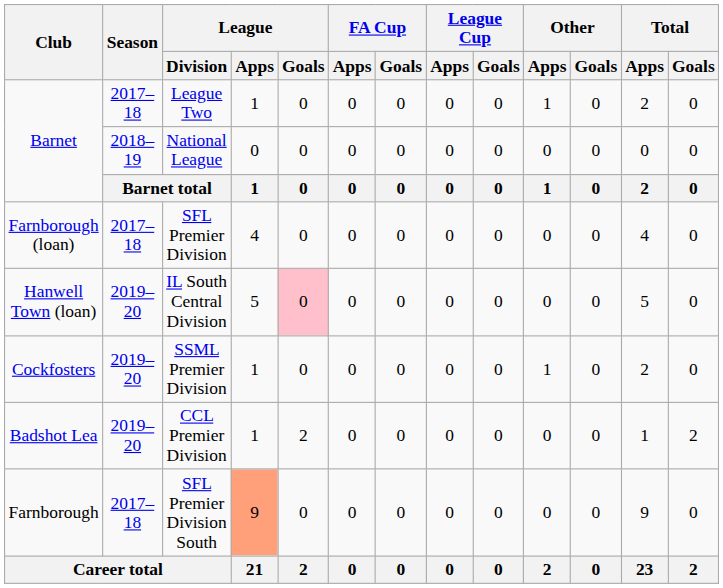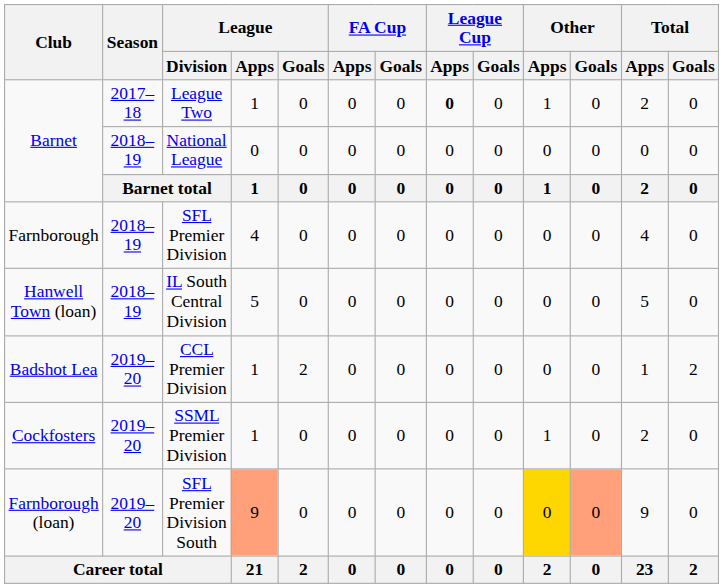League Two | League Cup / Apps: normal -> bold
SFL Premier Division | Club: Farnborough (loan) -> Farnborough
SFL Premier Division | Season: 2017–18 -> 2018–19
IL South Central Division | Season: 2019–20 -> 2018–19
IL South Central Division | League / Goals: pink background -> no background
rows swapped: SSML Premier Division <-> CCL Premier Division
SFL Premier Division South | Club: Farnborough -> Farnborough (loan)
SFL Premier Division South | Season: 2017–18 -> 2019–20
SFL Premier Division South | Other / Apps: no background -> gold background
SFL Premier Division South | Other / Goals: no background -> lightsalmon background
